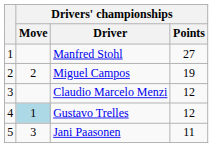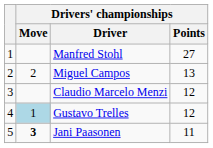Miguel Campos | Drivers' championships / Points: 19 -> 13
Jani Paasonen | Drivers' championships / Move: normal -> bold
